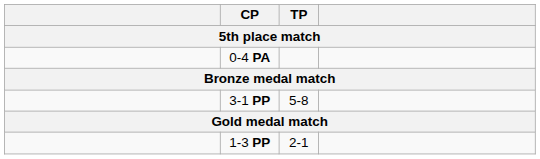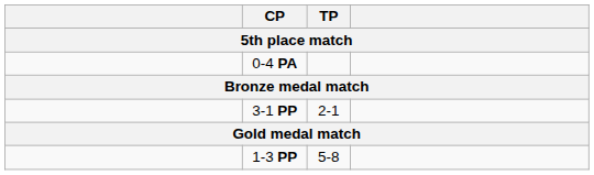3-1 PP | TP: 5-8 -> 2-1
1-3 PP | TP: 2-1 -> 5-8
